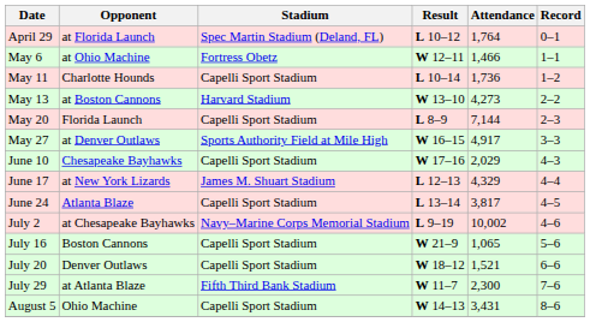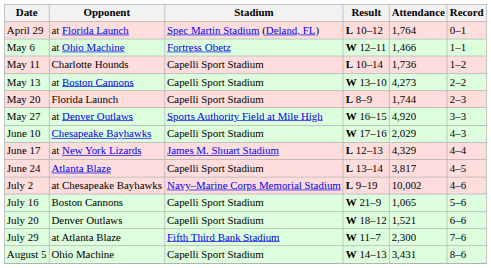May 13 | Stadium: Harvard Stadium -> Capelli Sport Stadium
May 20 | Attendance: 7,144 -> 1,744
May 27 | Attendance: 4,917 -> 4,920
